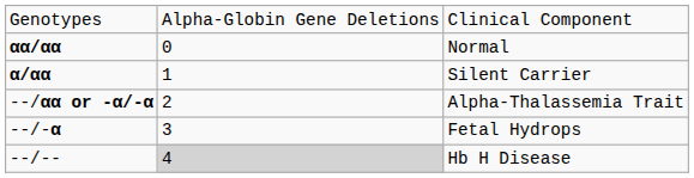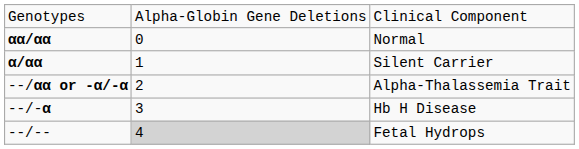--/-α | column 3: Fetal Hydrops -> Hb H Disease
--/-- | column 3: Hb H Disease -> Fetal Hydrops
